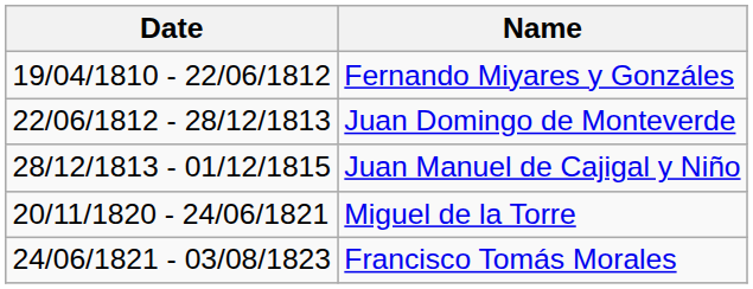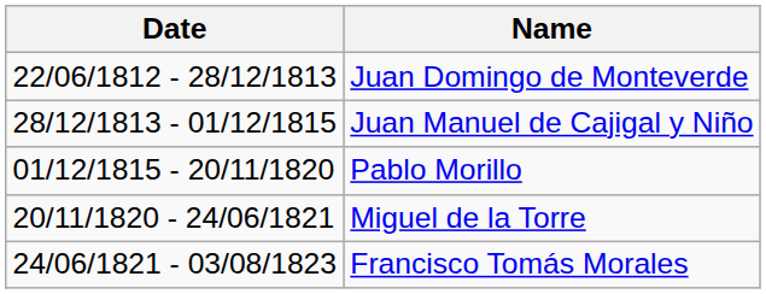- row: 19/04/1810 - 22/06/1812 | Fernando Miyares y Gonzáles
+ row: 01/12/1815 - 20/11/1820 | Pablo Morillo
